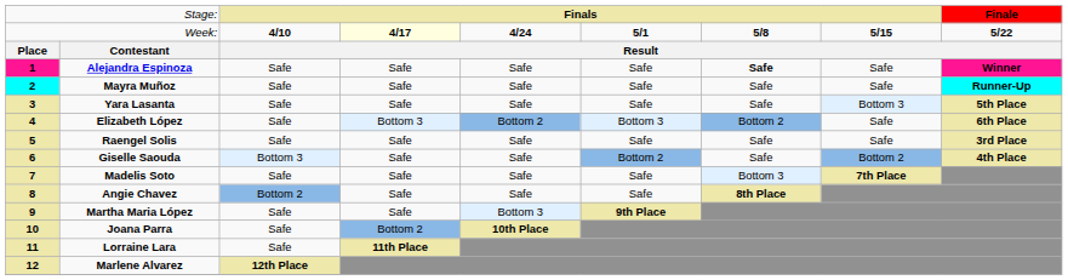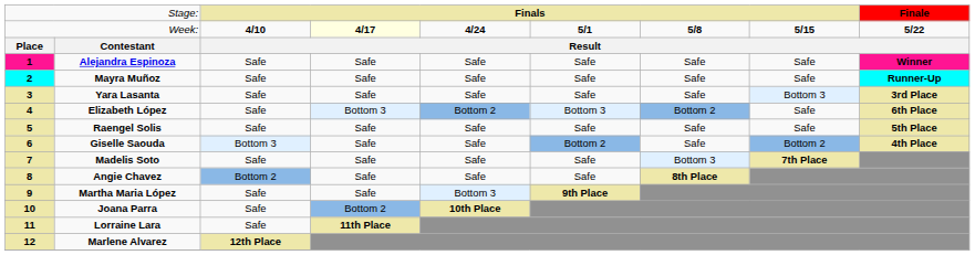Alejandra Espinoza | column 7: bold -> normal
Yara Lasanta | column 9: 5th Place -> 3rd Place
Raengel Solis | column 9: 3rd Place -> 5th Place
